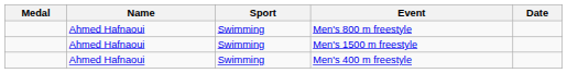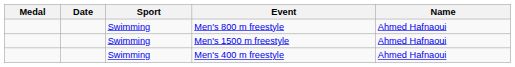columns swapped: Name <-> Date
